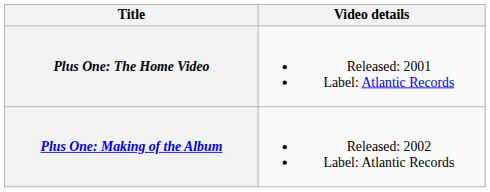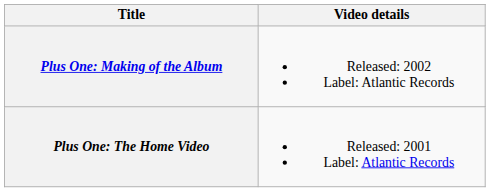rows swapped: Plus One: The Home Video <-> Plus One: Making of the Album
